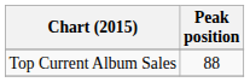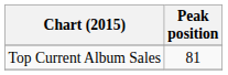Top Current Album Sales | Peak position: 88 -> 81
